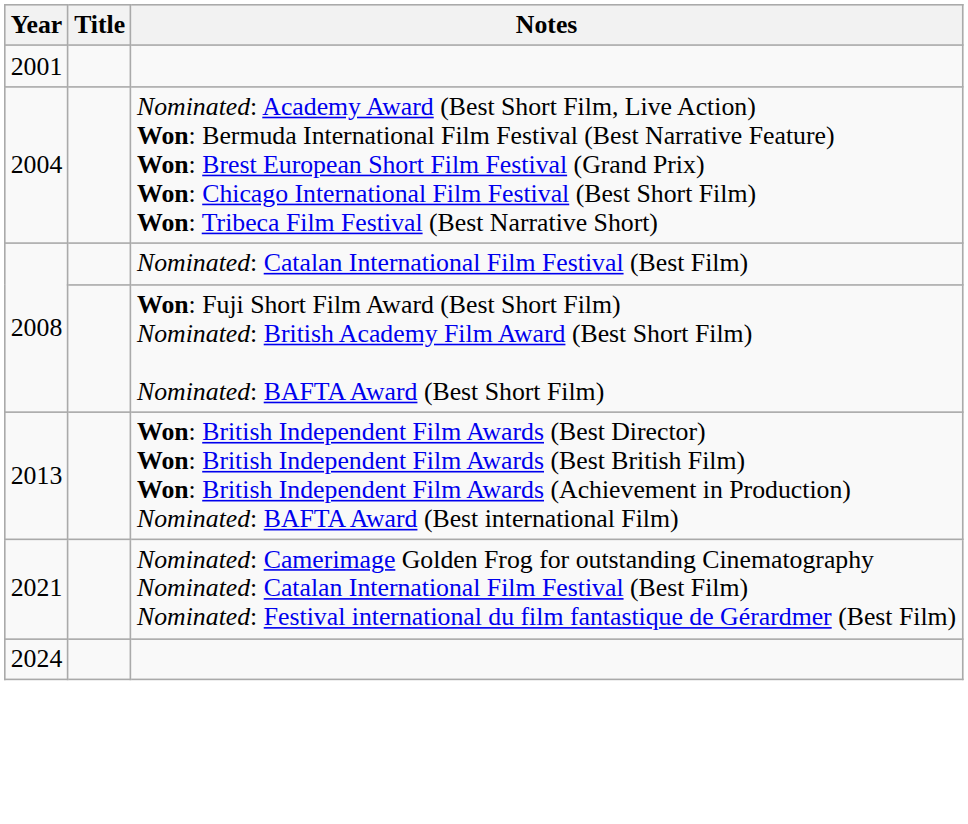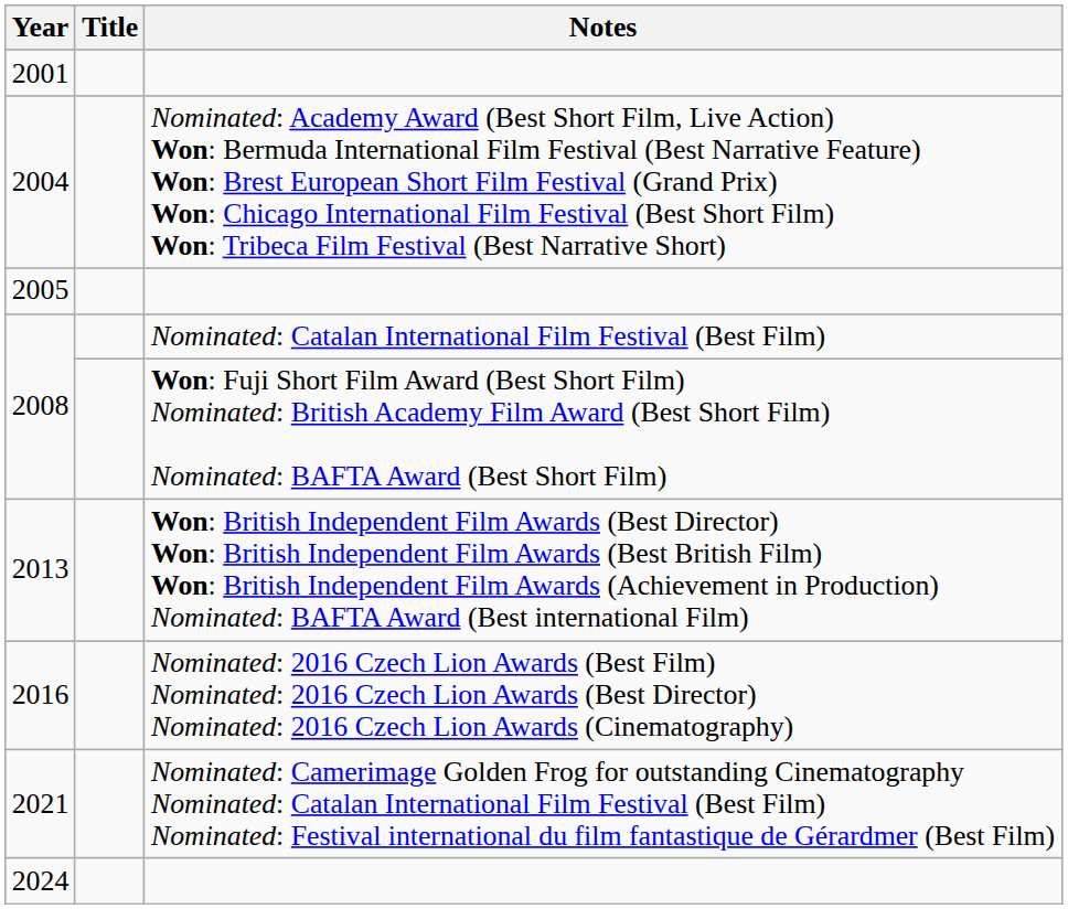+ row: 2005
+ row: 2016 | Nominated: 2016 Czech Lion Awards (Best Film) Nominated: 2016 Czech Lion Awards (Best Director) Nominated: 2016 Czech Lion Awards (Cinematography)
